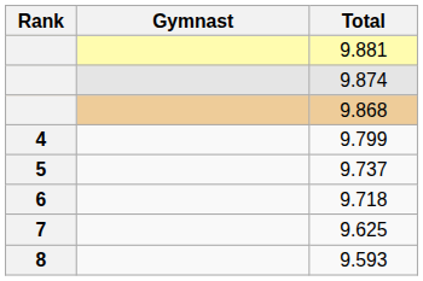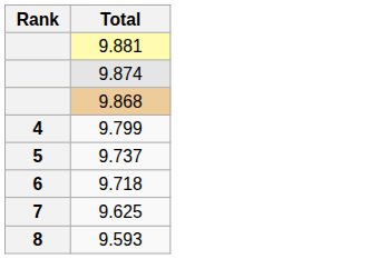- column: Gymnast
